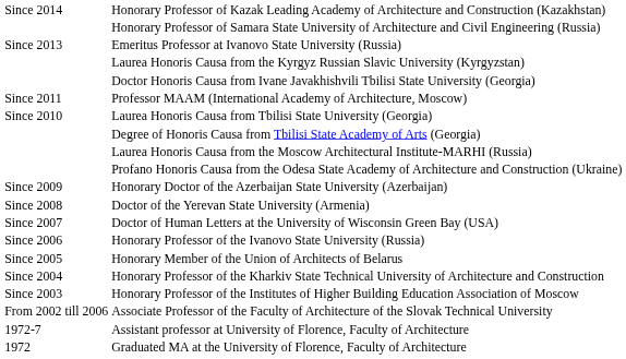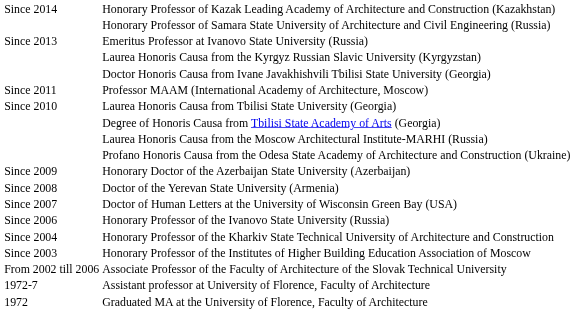- row: Since 2005 | Honorary Member of the Union of Architects of Belarus
